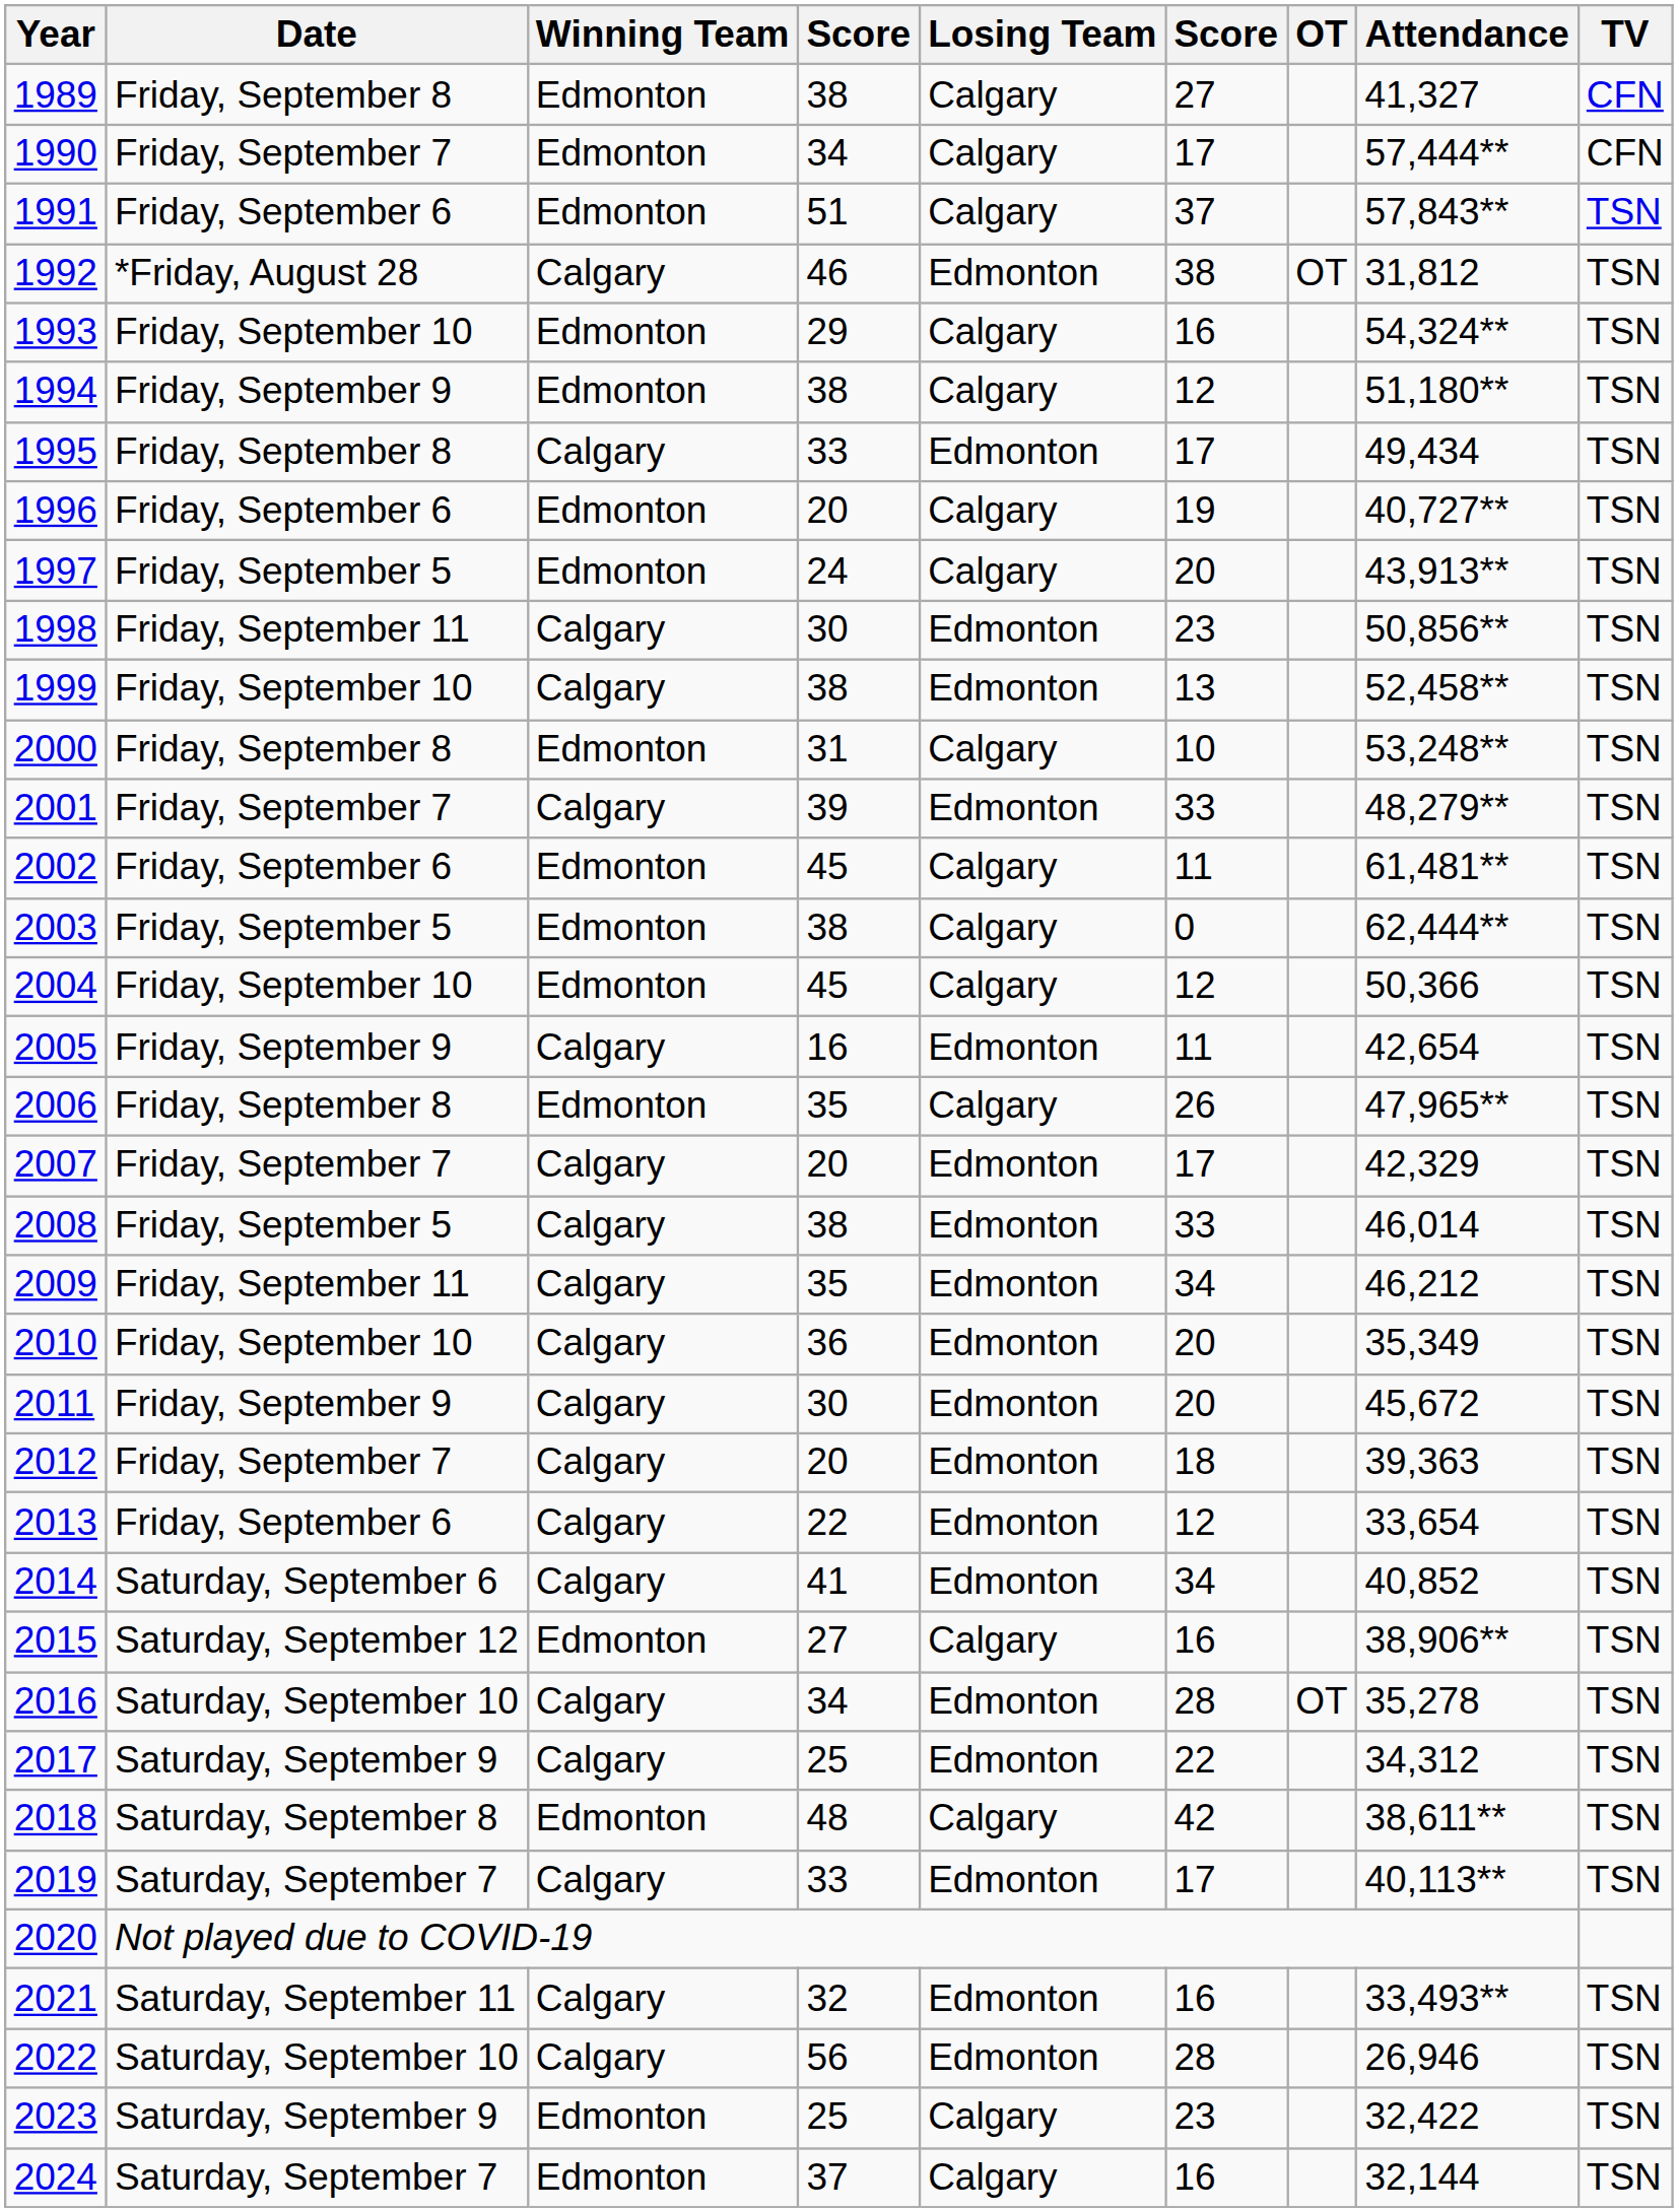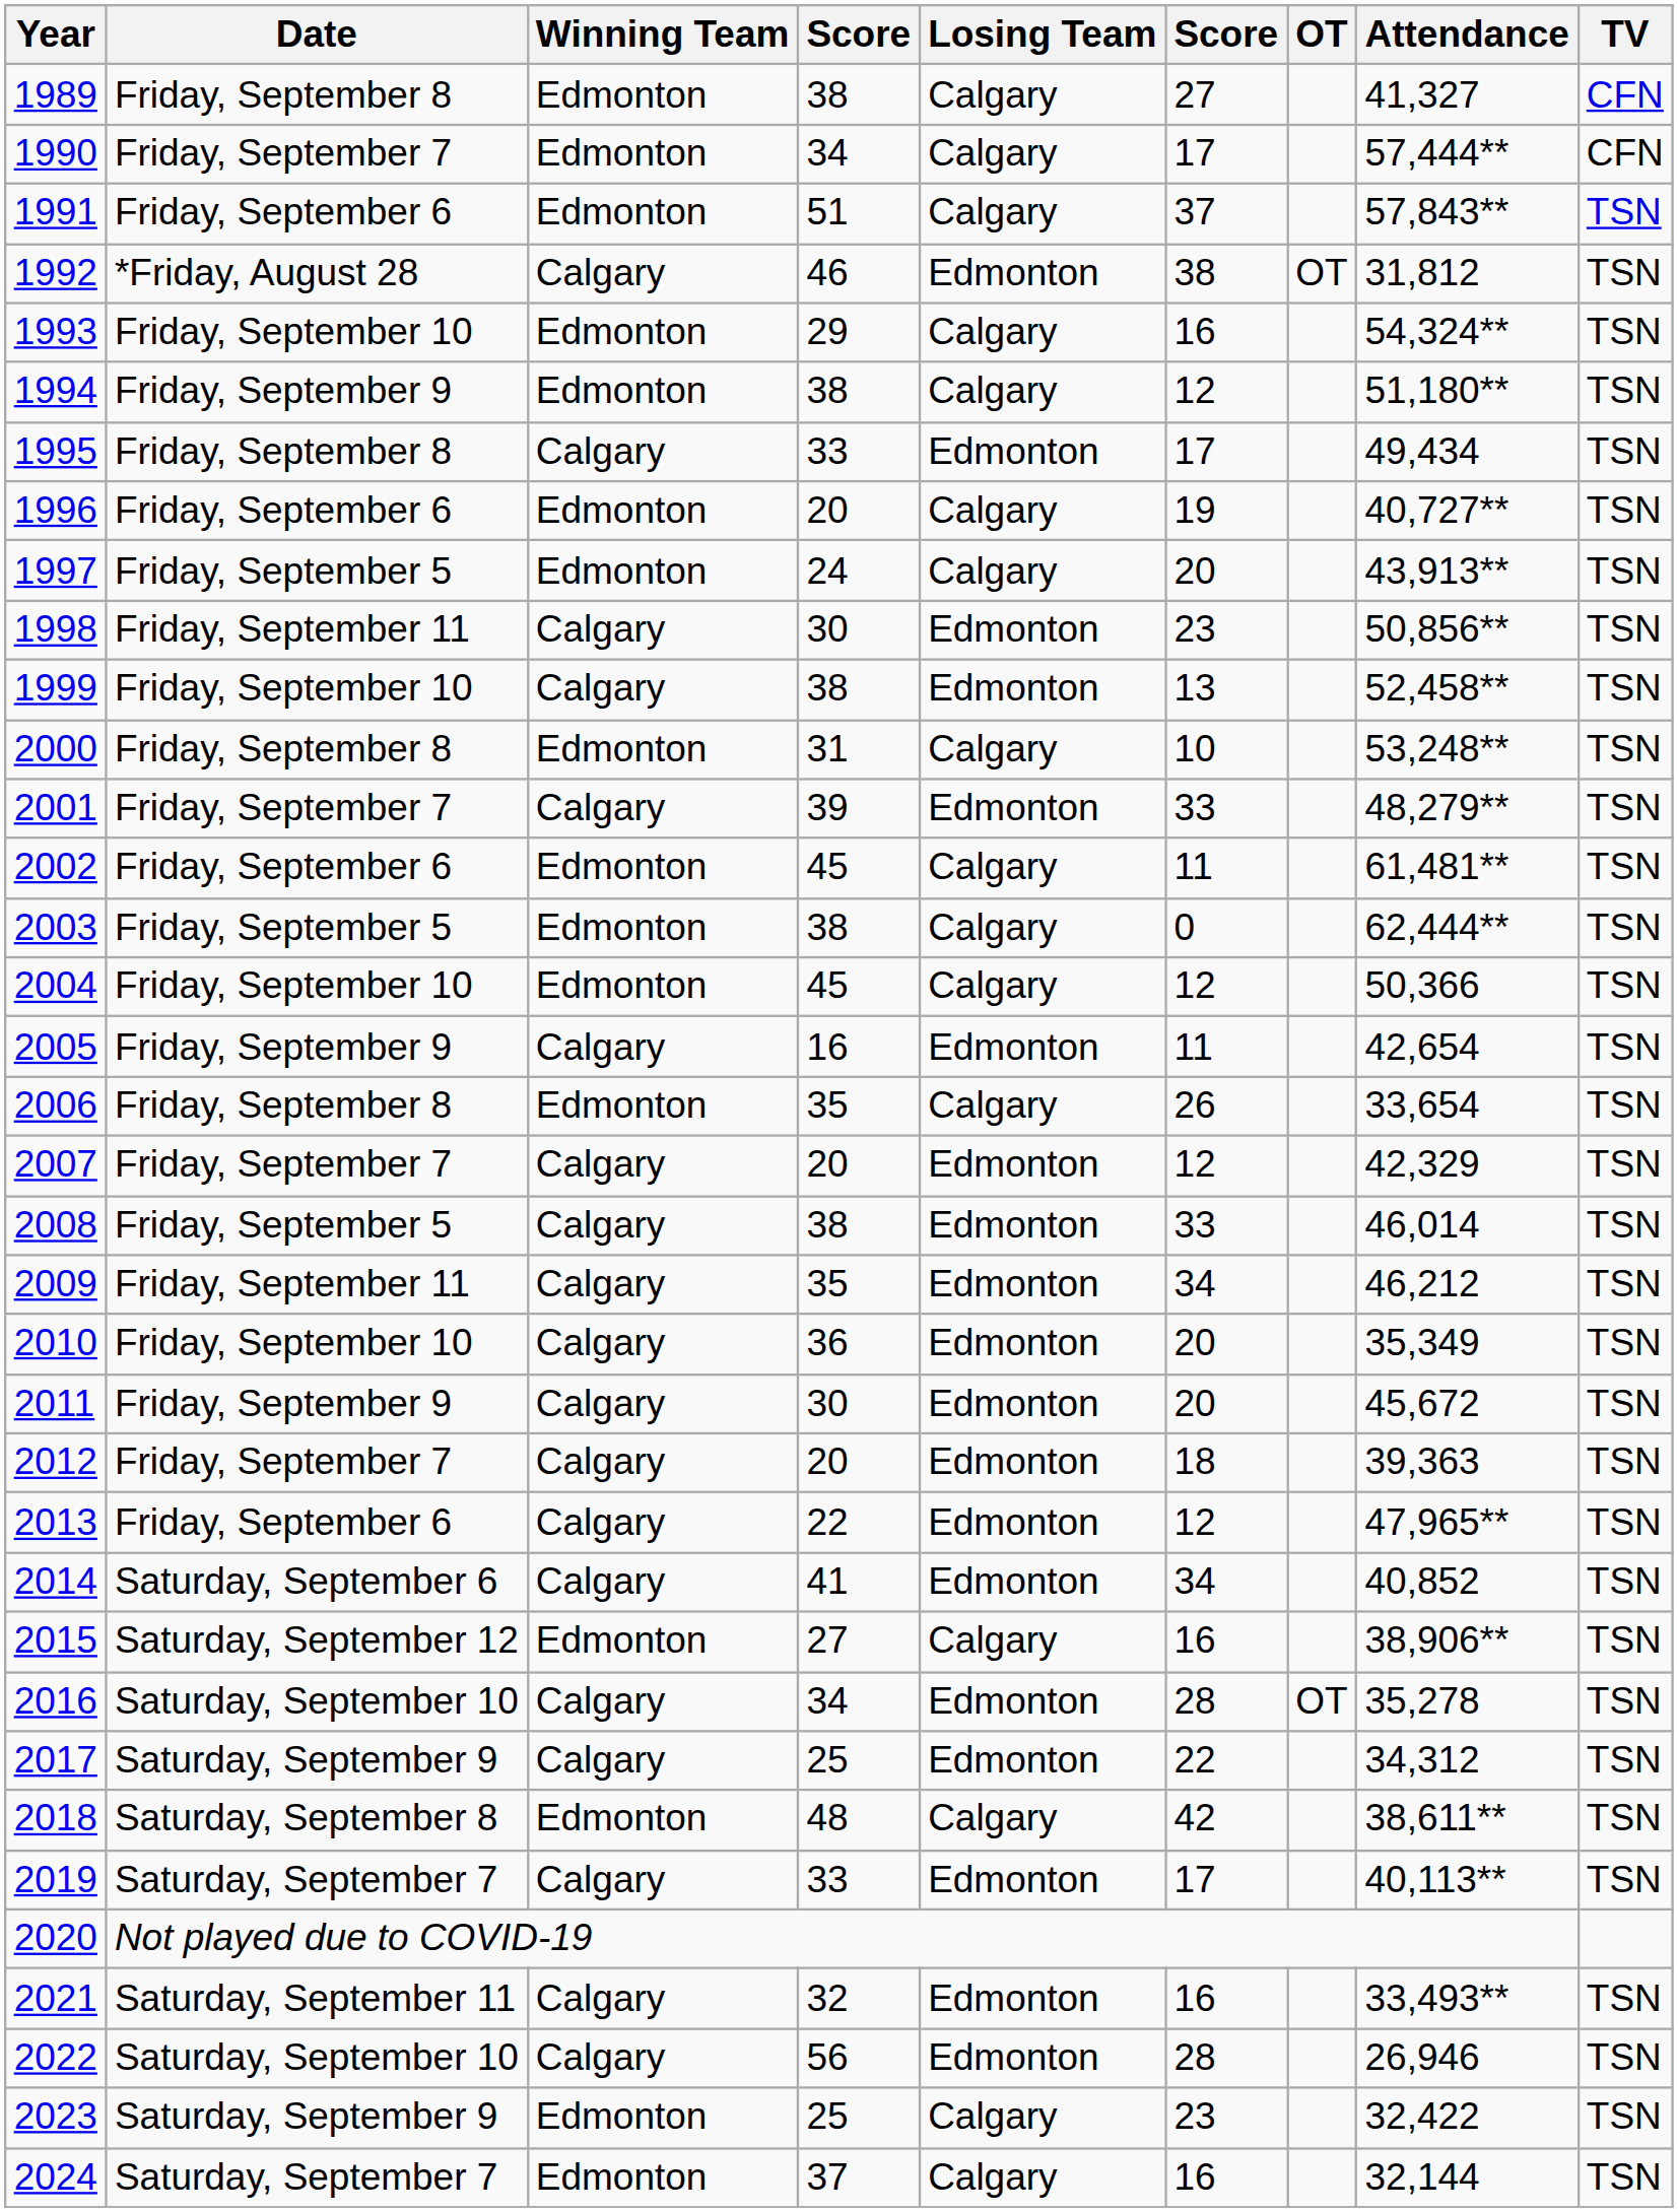2006 | Attendance: 47,965** -> 33,654
2007 | column 6: 17 -> 12
2013 | Attendance: 33,654 -> 47,965**
